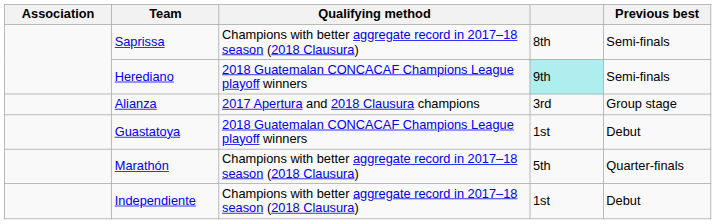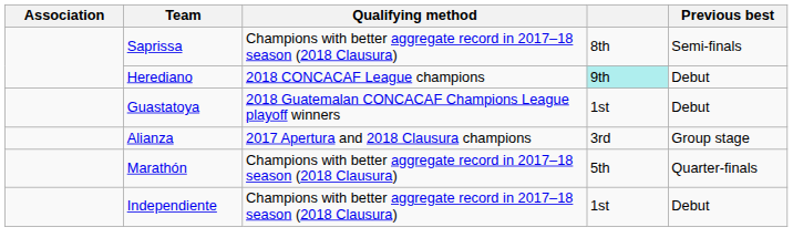Herediano | Qualifying method: 2018 Guatemalan CONCACAF Champions League playoff winners -> 2018 CONCACAF League champions
Herediano | Previous best: Semi-finals -> Debut
rows swapped: Alianza <-> Guastatoya
